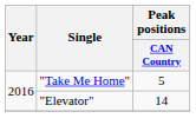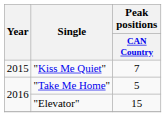+ row: 2015 | "Kiss Me Quiet" | 7
"Elevator" | Peak positions / CAN Country: 14 -> 15
